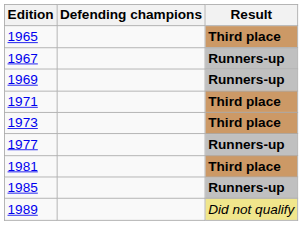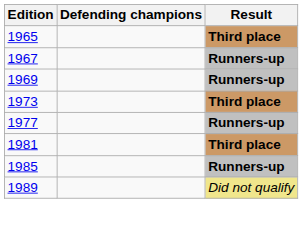- row: 1971 | Third place
